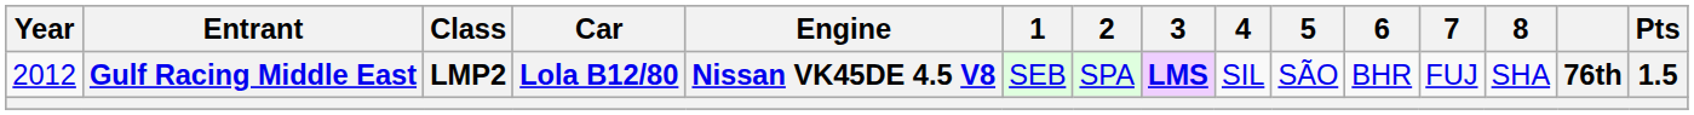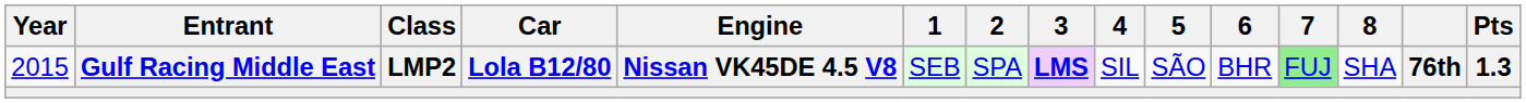Gulf Racing Middle East | Year: 2012 -> 2015
Gulf Racing Middle East | 7: no background -> lightgreen background
Gulf Racing Middle East | Pts: 1.5 -> 1.3
